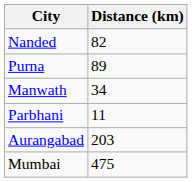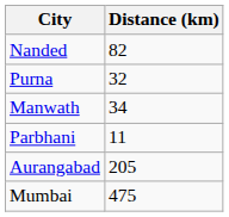Purna | Distance (km): 89 -> 32
Aurangabad | Distance (km): 203 -> 205
